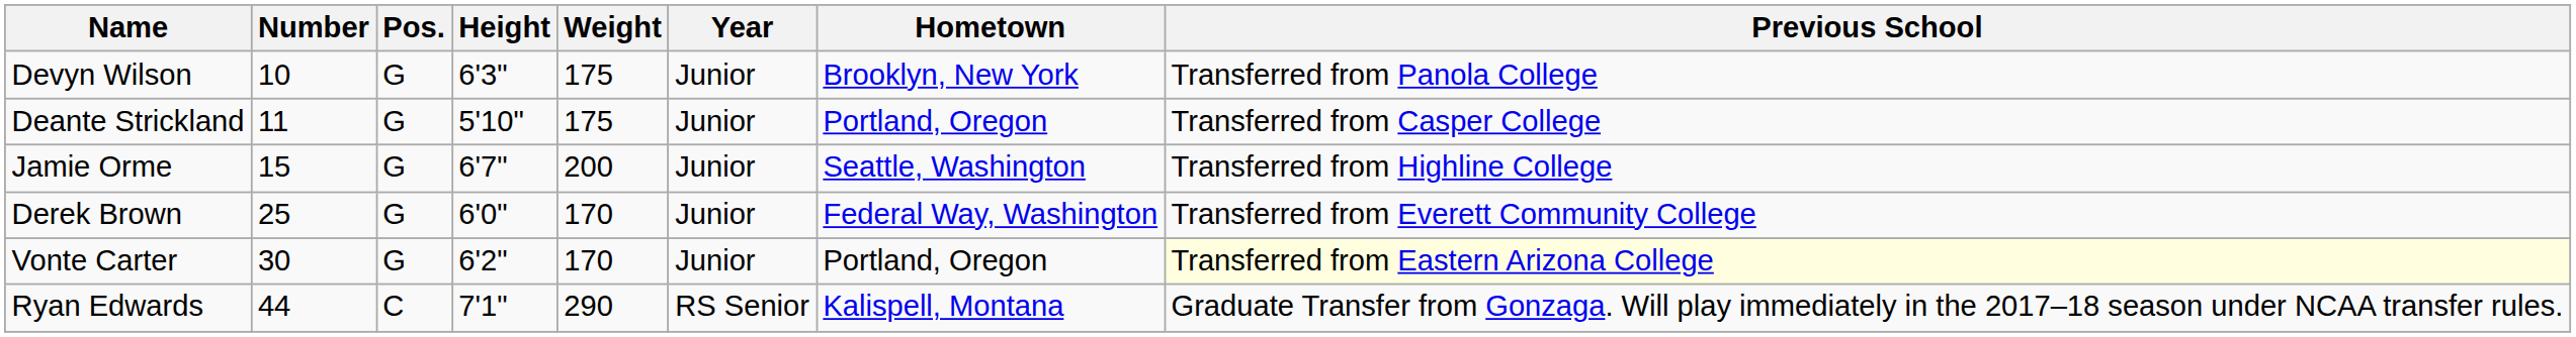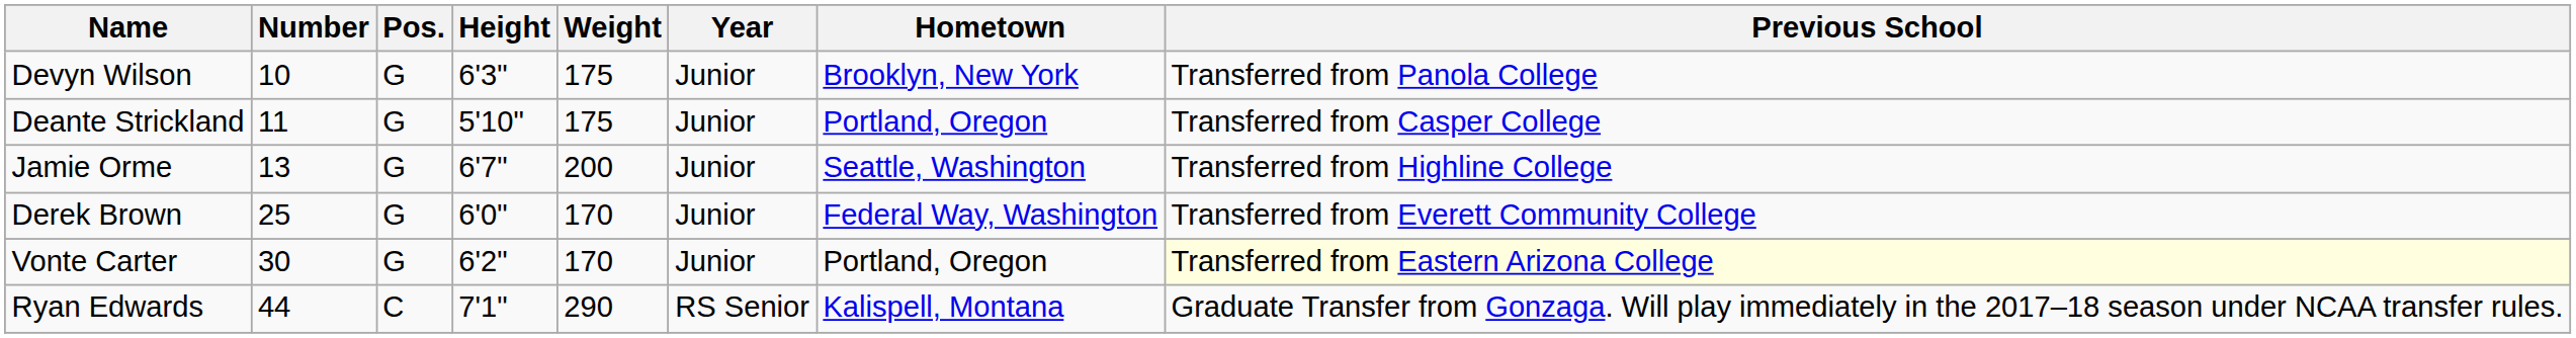Jamie Orme | Number: 15 -> 13
